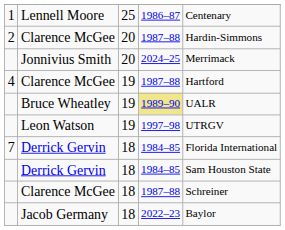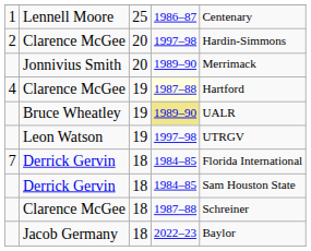2 / Clarence McGee | column 4: 1987–88 -> 1997–98
Jonnivius Smith | column 4: 2024–25 -> 1989–90
4 / Clarence McGee | column 4: no background -> lightyellow background
